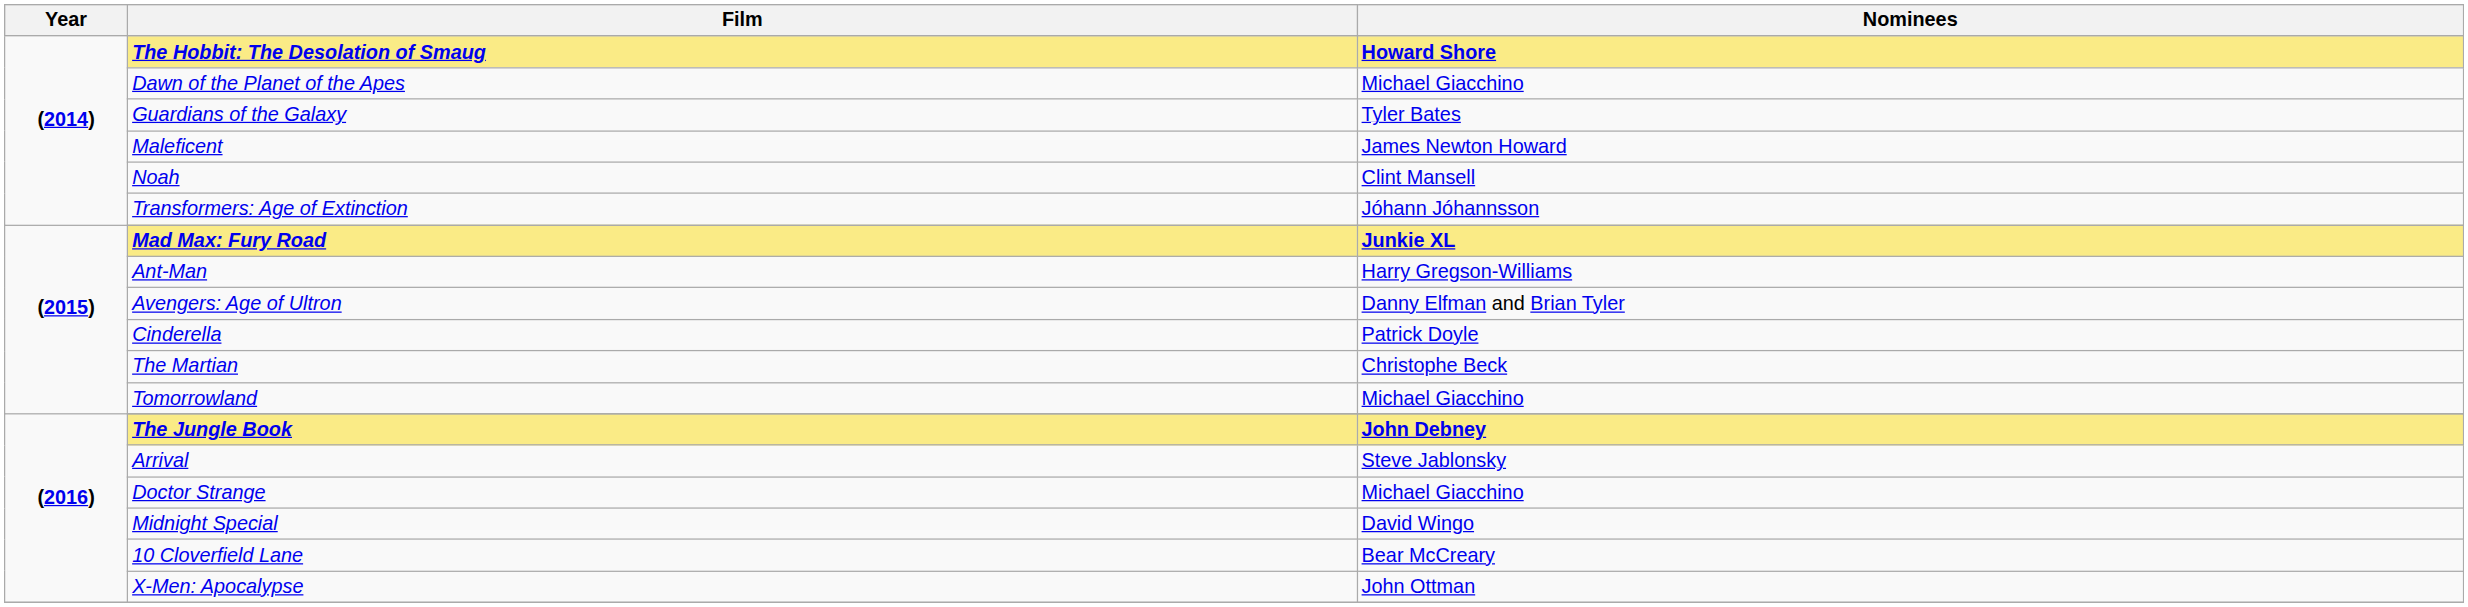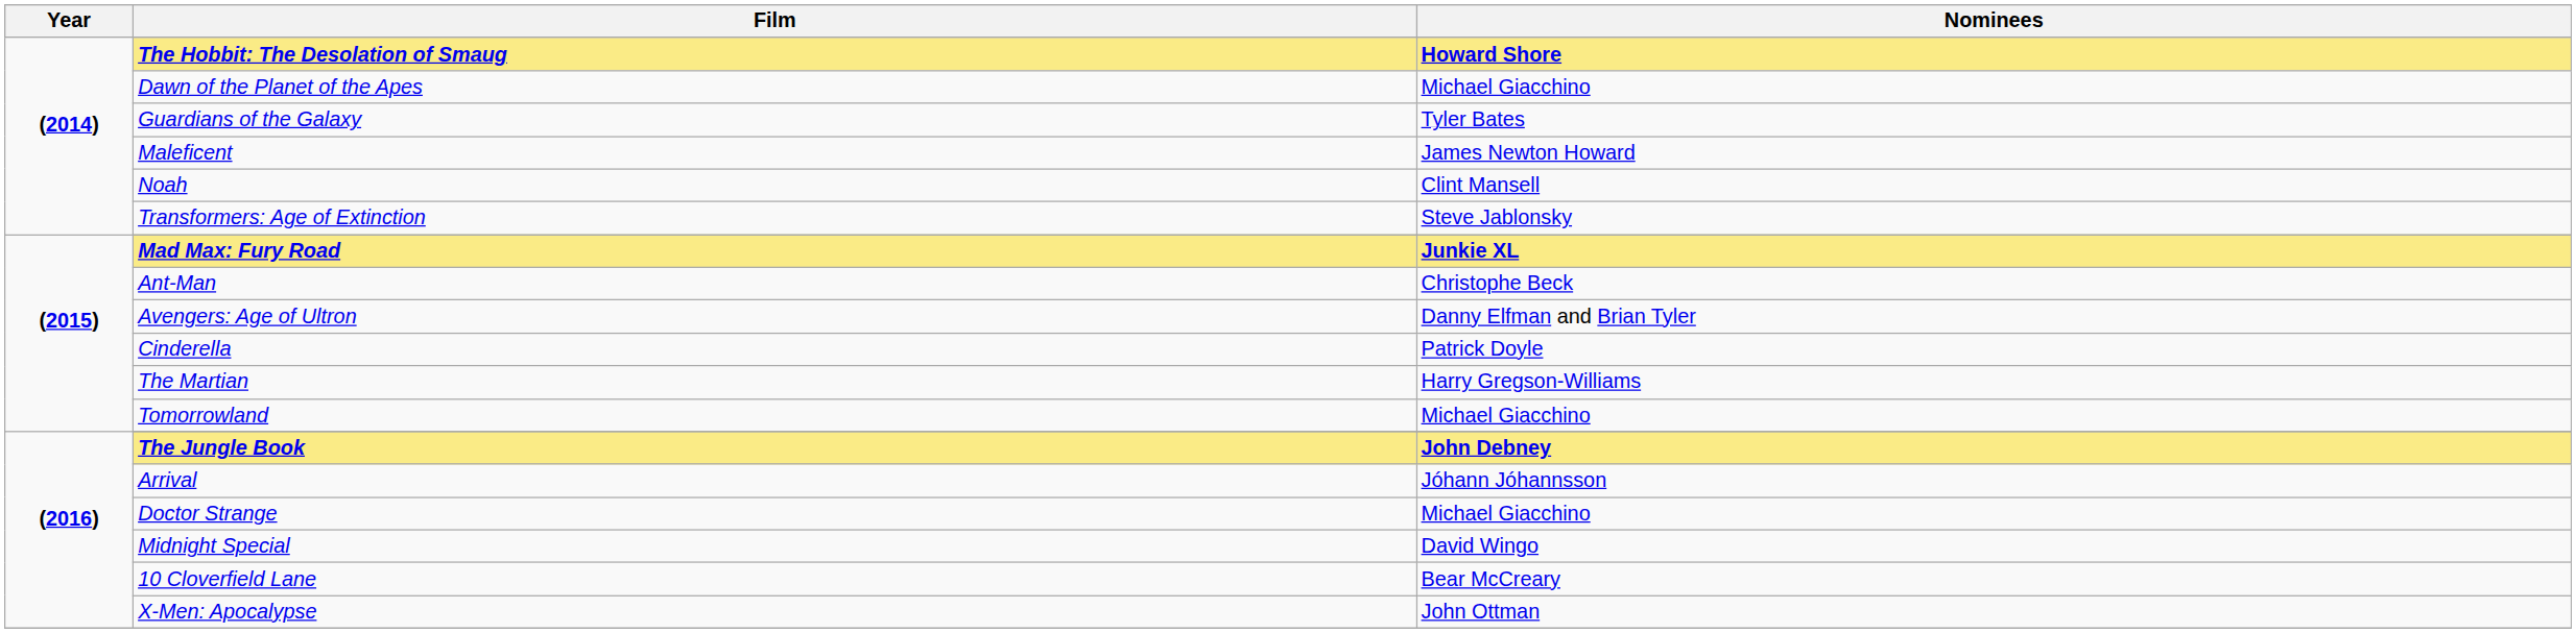Transformers: Age of Extinction | Nominees: Jóhann Jóhannsson -> Steve Jablonsky
Ant-Man | Nominees: Harry Gregson-Williams -> Christophe Beck
The Martian | Nominees: Christophe Beck -> Harry Gregson-Williams
Arrival | Nominees: Steve Jablonsky -> Jóhann Jóhannsson
